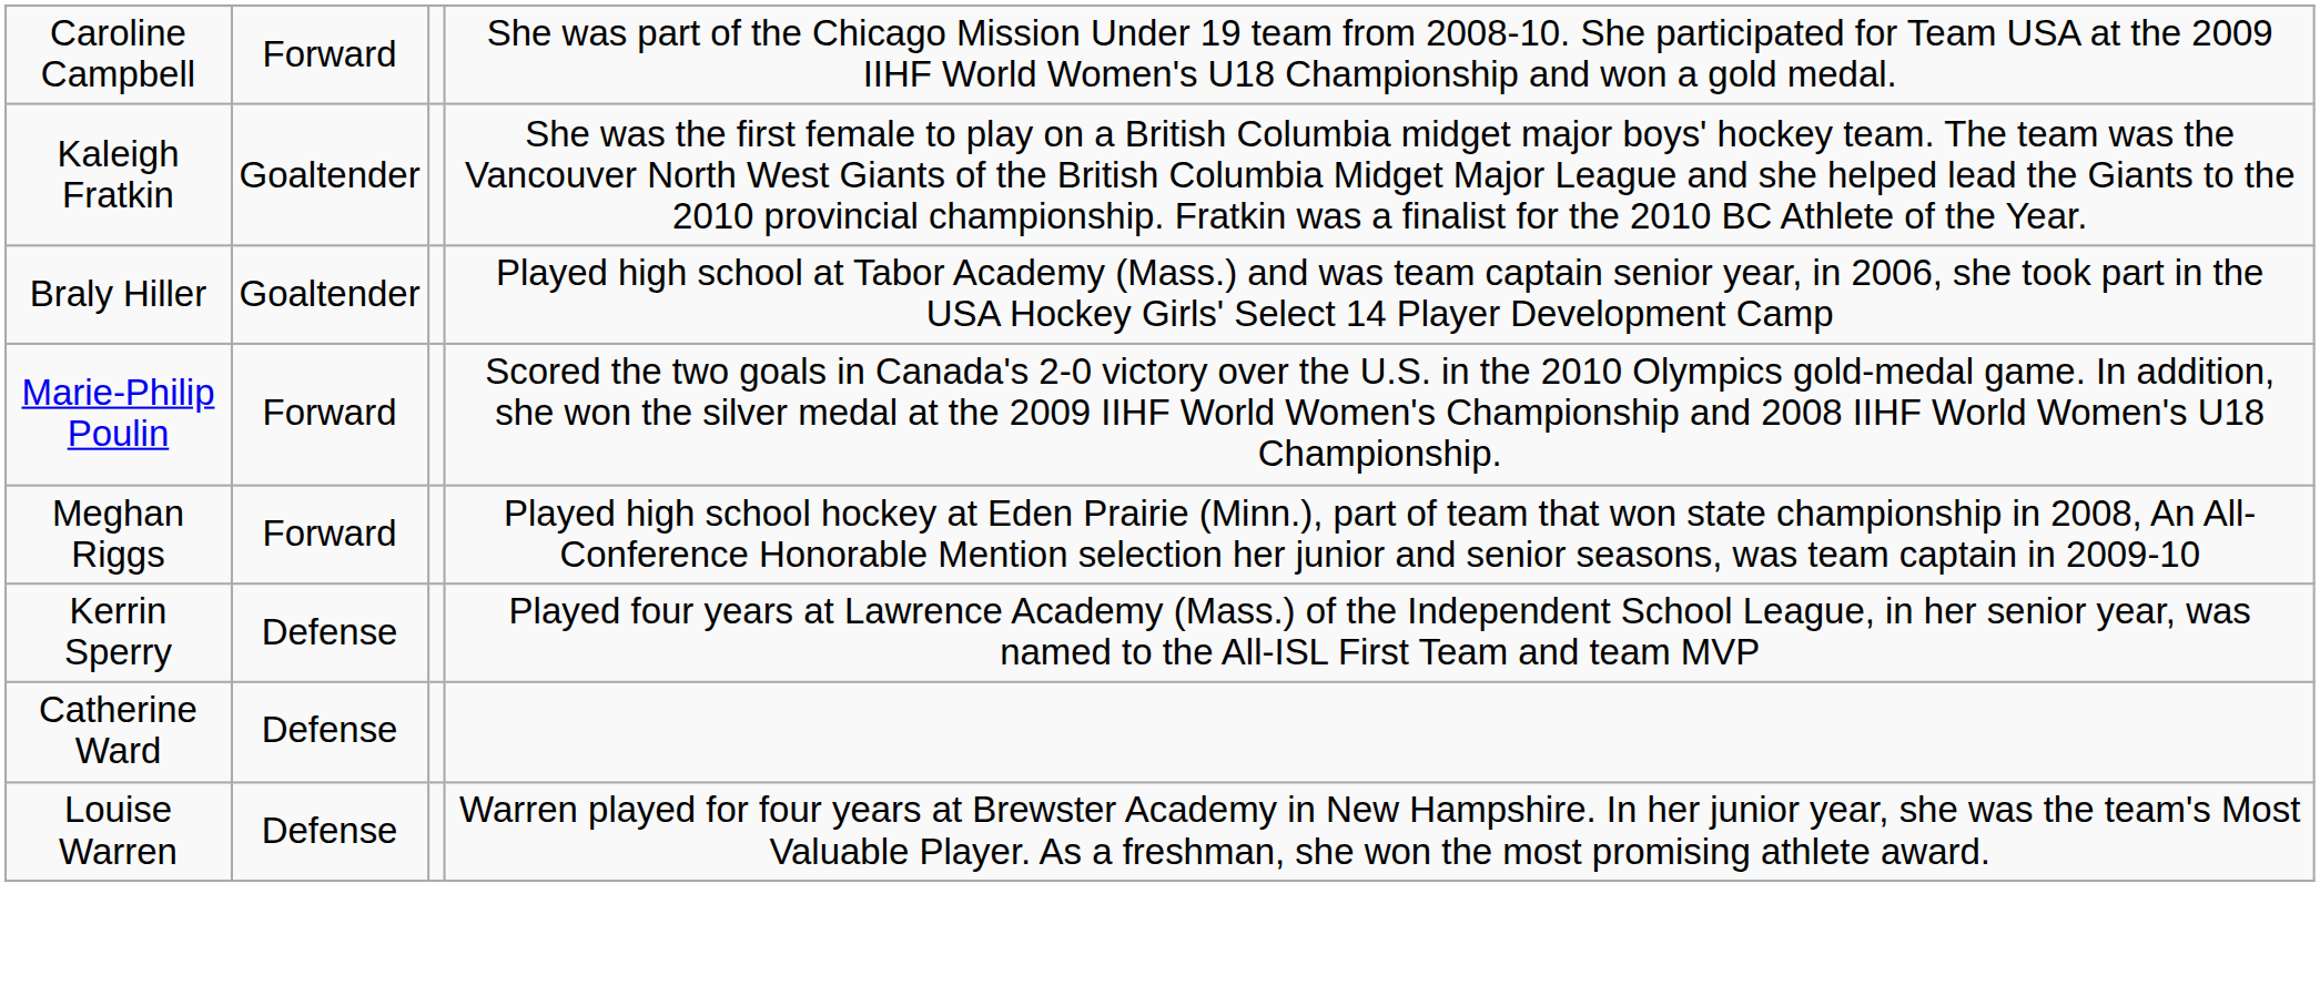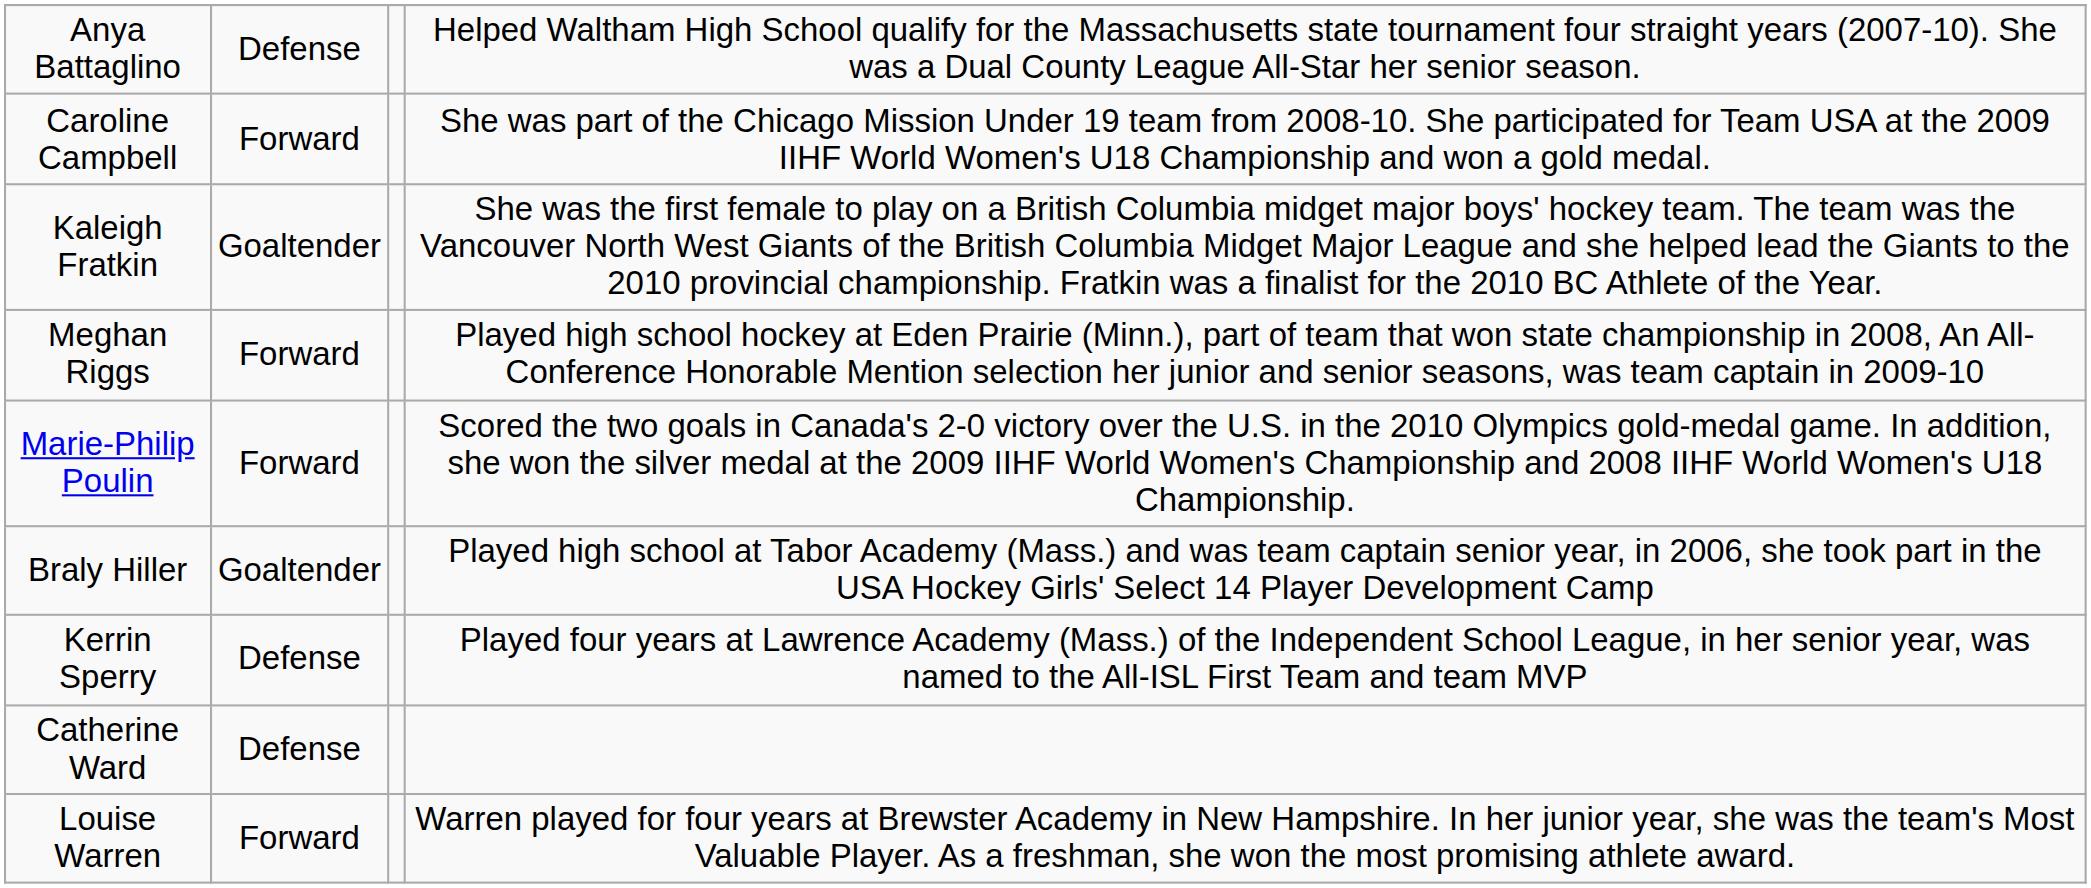+ row: Anya Battaglino | Defense | Helped Waltham High School qualify for the Massachusetts state tournament four straight years (2007-10). She was a Dual County League All-Star her senior season.
rows swapped: Braly Hiller <-> Meghan Riggs
Louise Warren | column 2: Defense -> Forward
